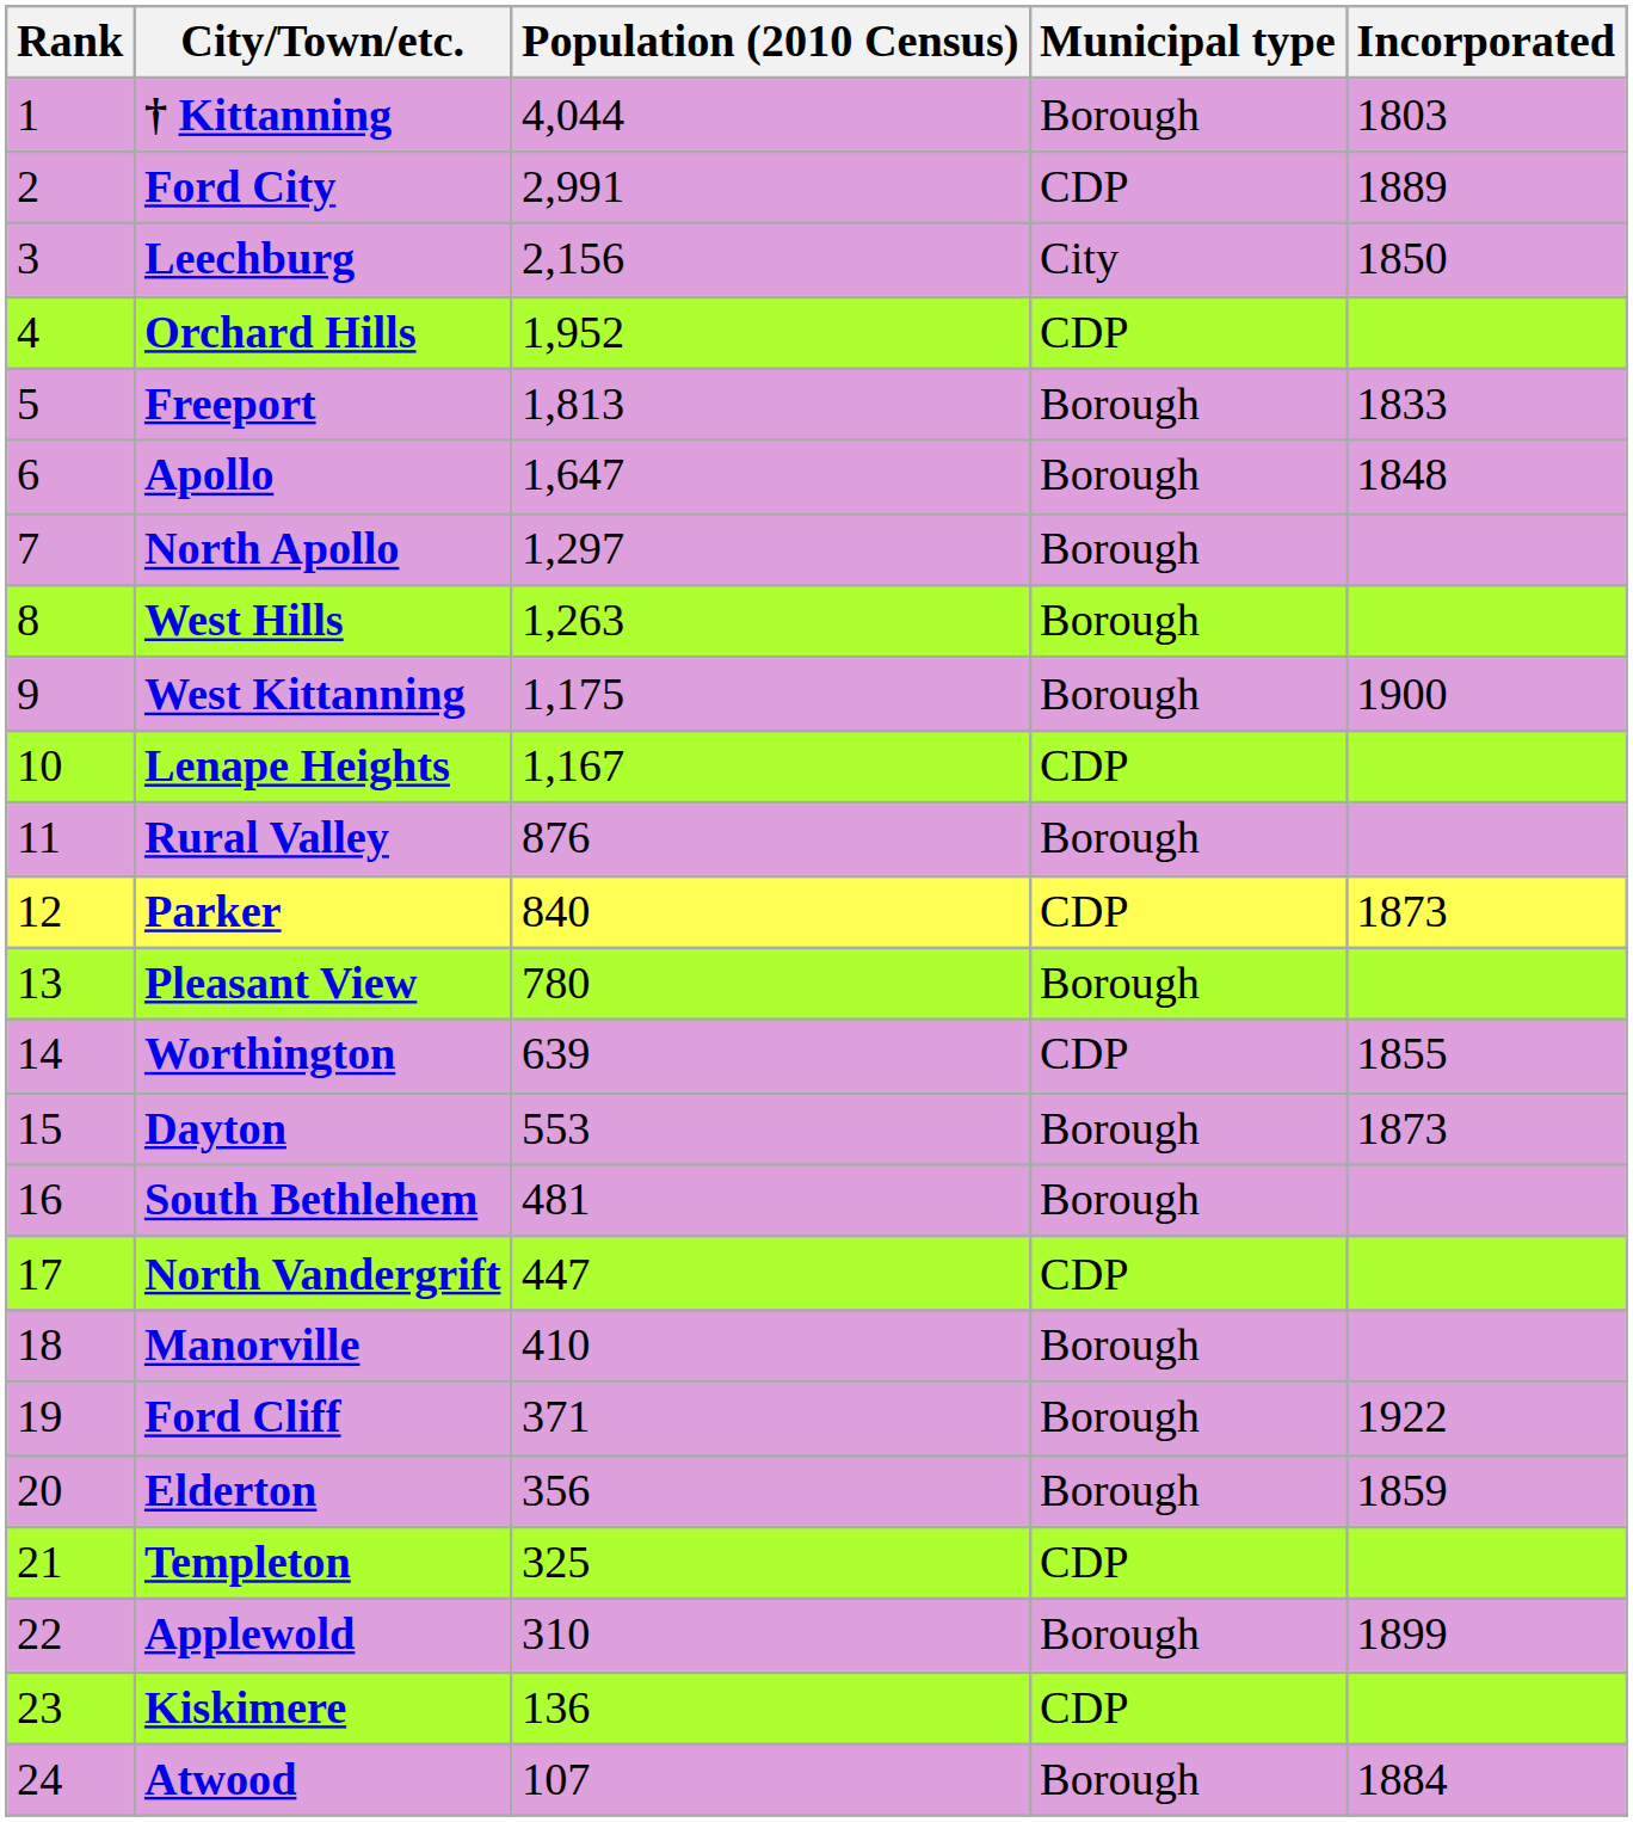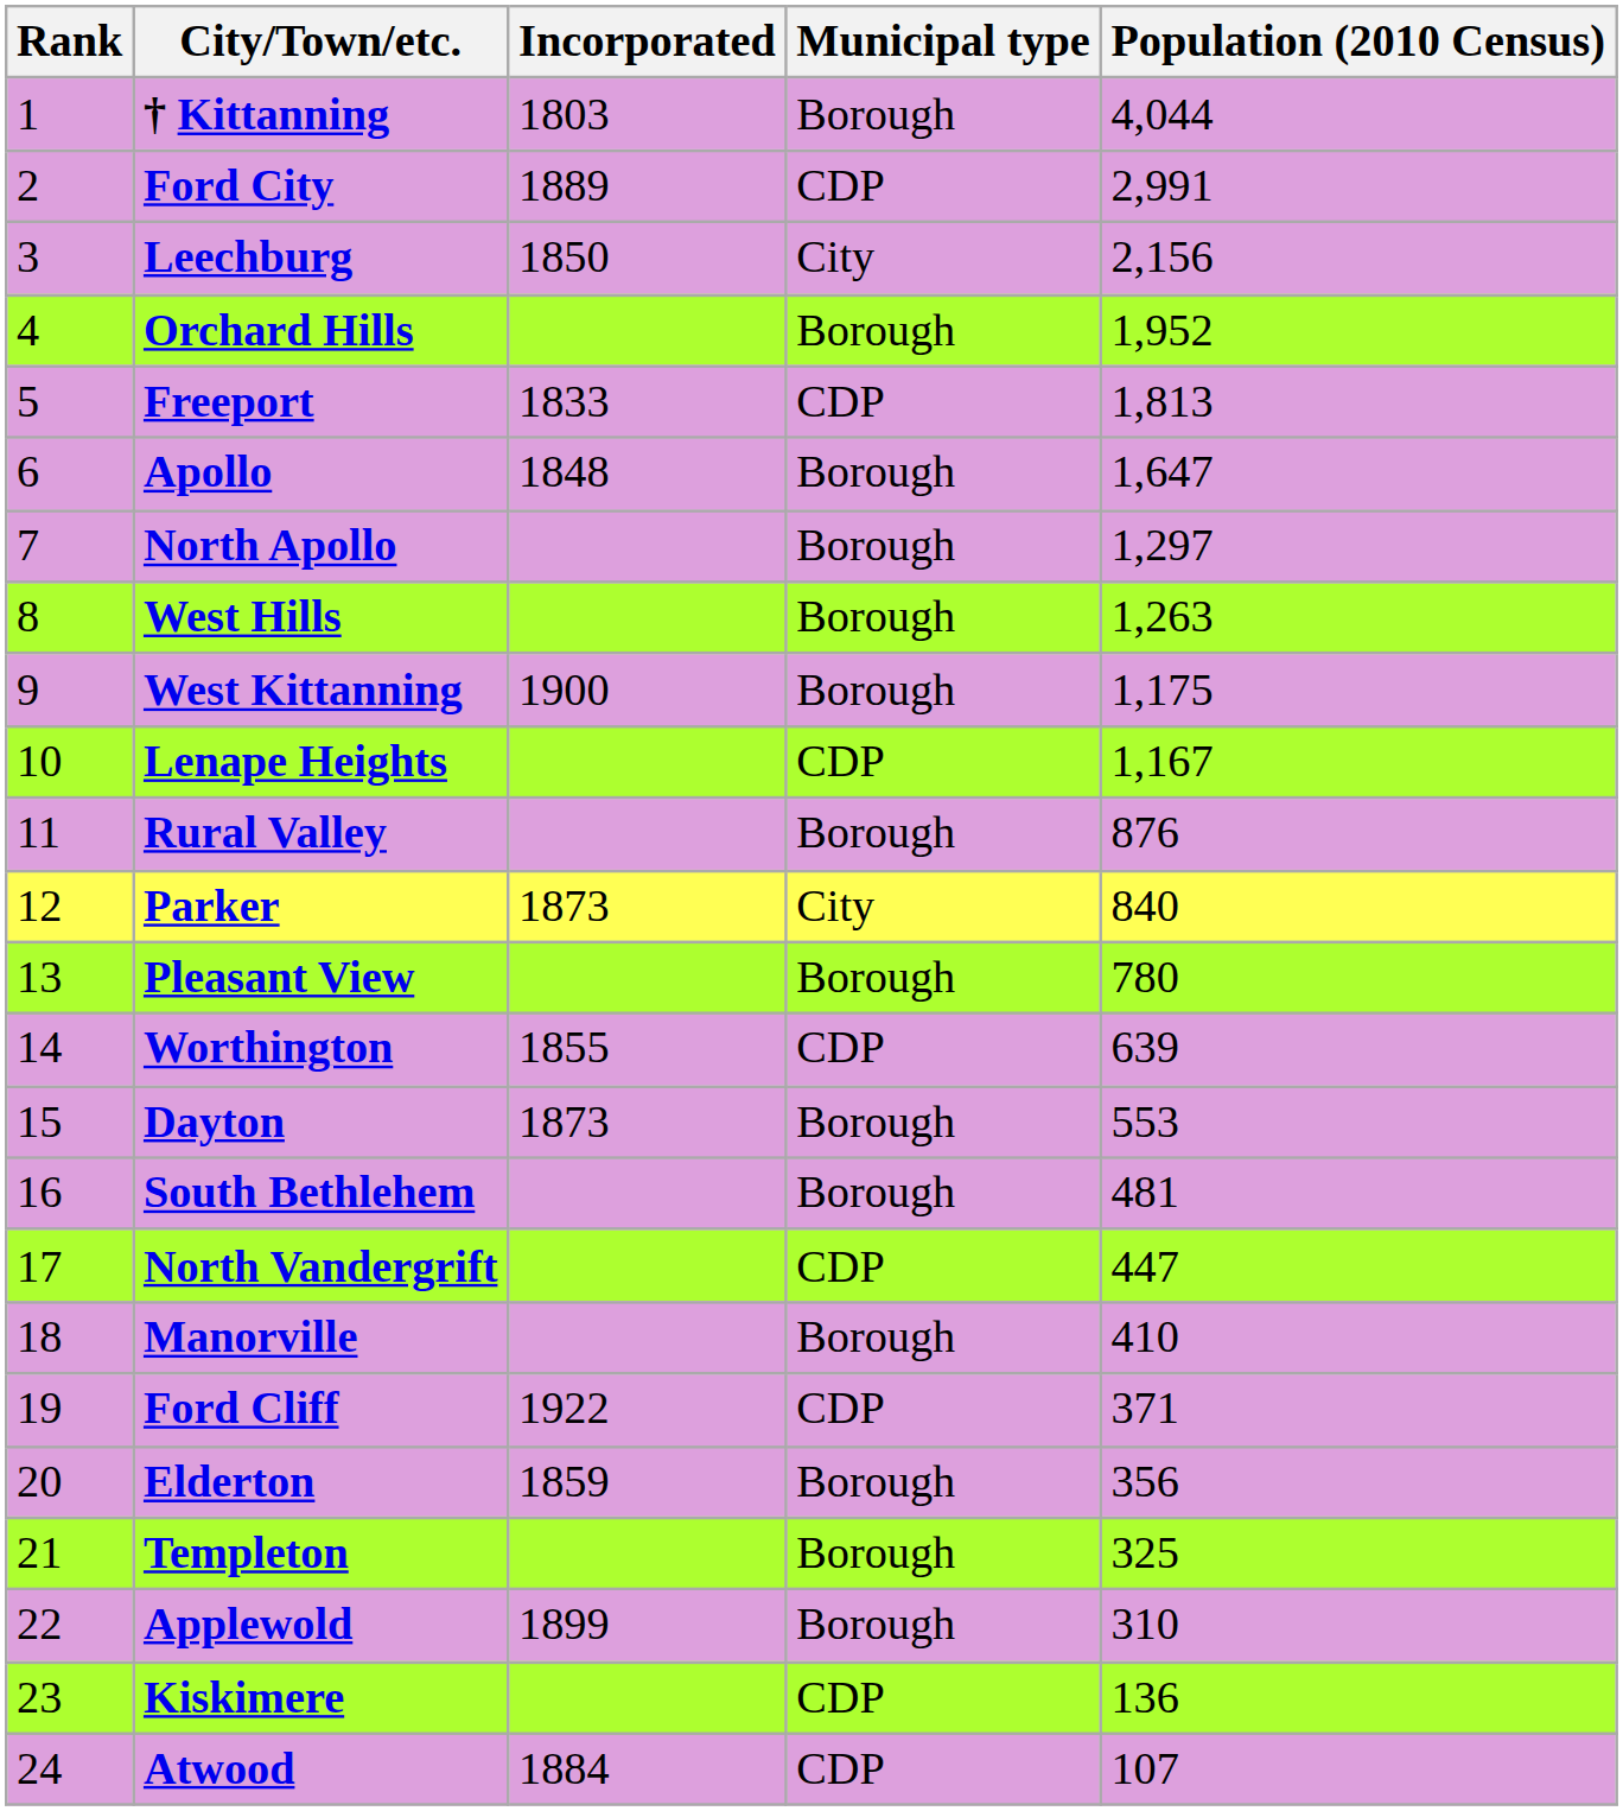columns swapped: Population (2010 Census) <-> Incorporated
Orchard Hills | Municipal type: CDP -> Borough
Freeport | Municipal type: Borough -> CDP
Parker | Municipal type: CDP -> City
Ford Cliff | Municipal type: Borough -> CDP
Templeton | Municipal type: CDP -> Borough
Atwood | Municipal type: Borough -> CDP
